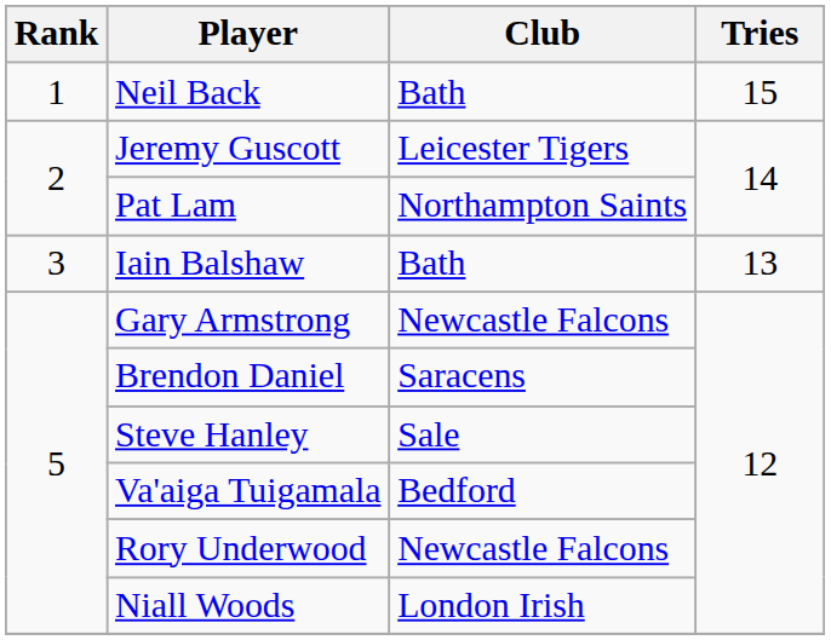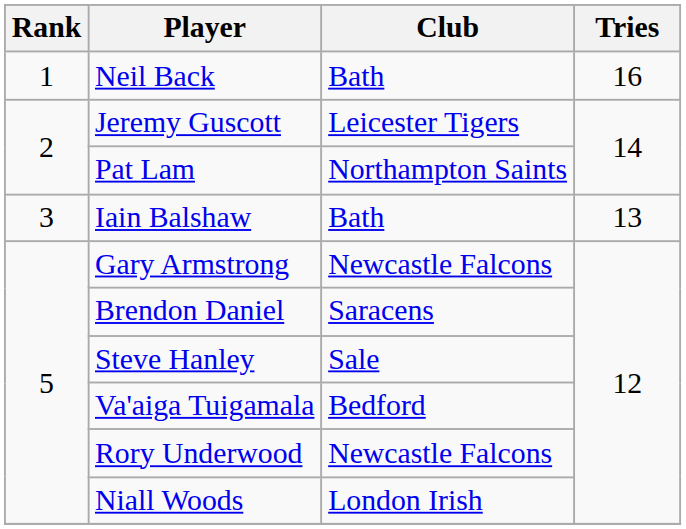Neil Back | Tries: 15 -> 16
